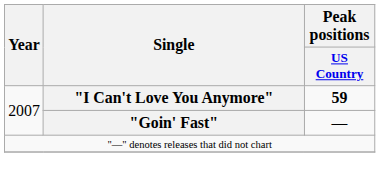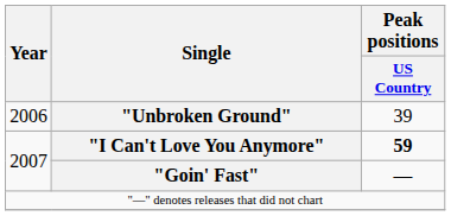+ row: 2006 | "Unbroken Ground" | 39
